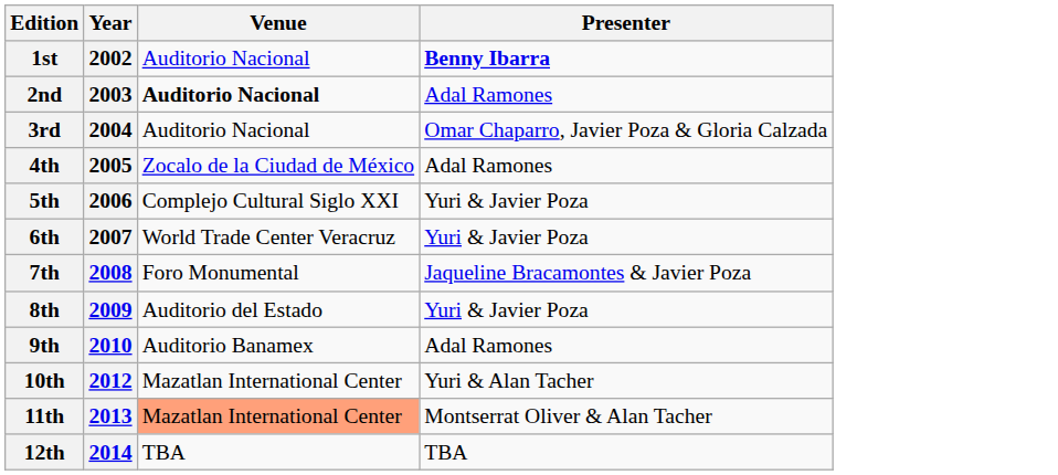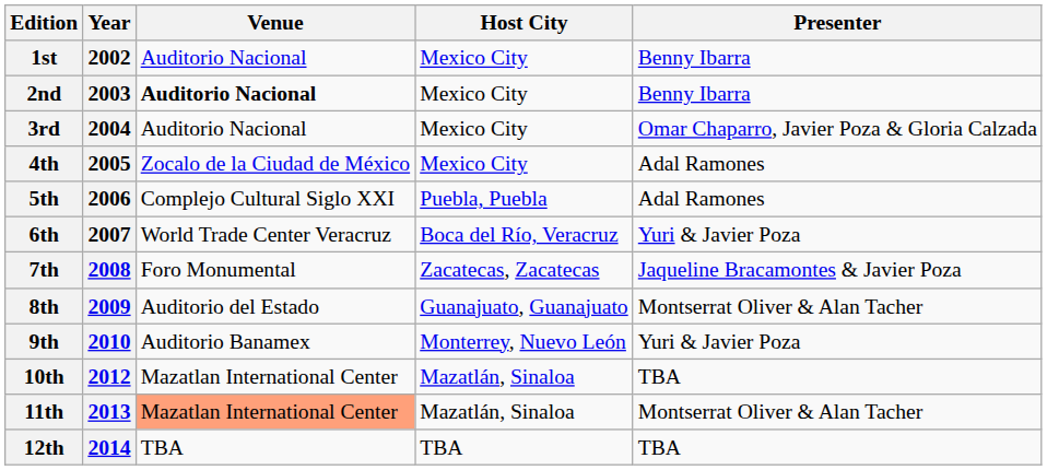+ column: Host City | Mexico City | Mexico City | Mexico City | Mexico City | Puebla, Puebla | Boca del Río, Veracruz | Zacatecas, Zacatecas | Guanajuato, Guanajuato | Monterrey, Nuevo León | Mazatlán, Sinaloa | Mazatlán, Sinaloa | TBA
1st | Presenter: bold -> normal
2nd | Presenter: Adal Ramones -> Benny Ibarra
5th | Presenter: Yuri & Javier Poza -> Adal Ramones
8th | Presenter: Yuri & Javier Poza -> Montserrat Oliver & Alan Tacher
9th | Presenter: Adal Ramones -> Yuri & Javier Poza
10th | Presenter: Yuri & Alan Tacher -> TBA
